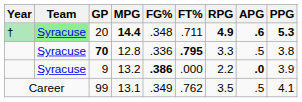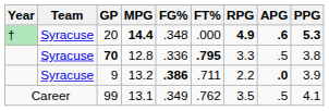20 | Team: lightgreen background -> no background
20 | FT%: .711 -> .000
9 | FT%: .000 -> .711
